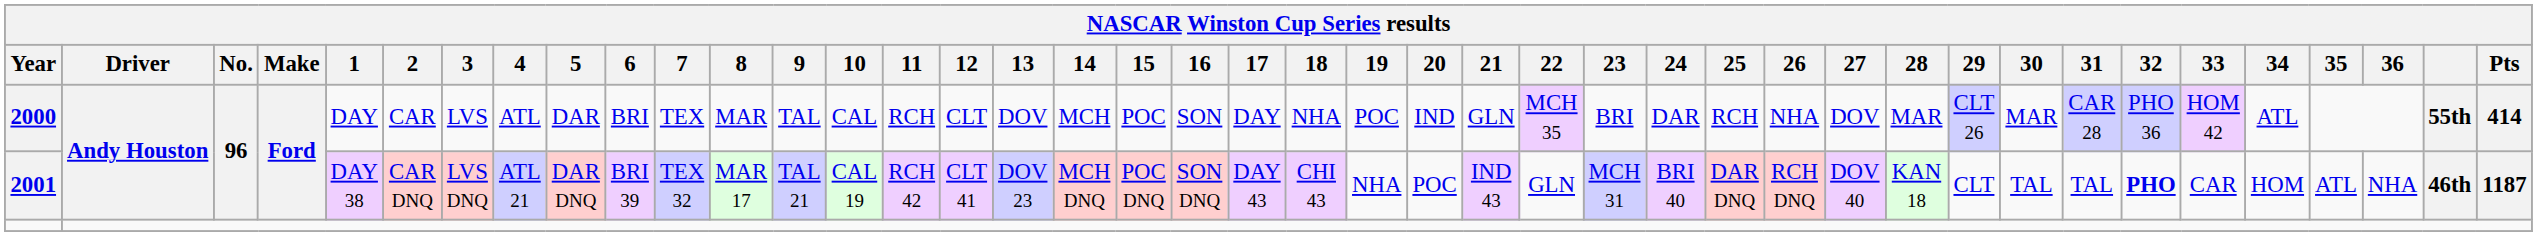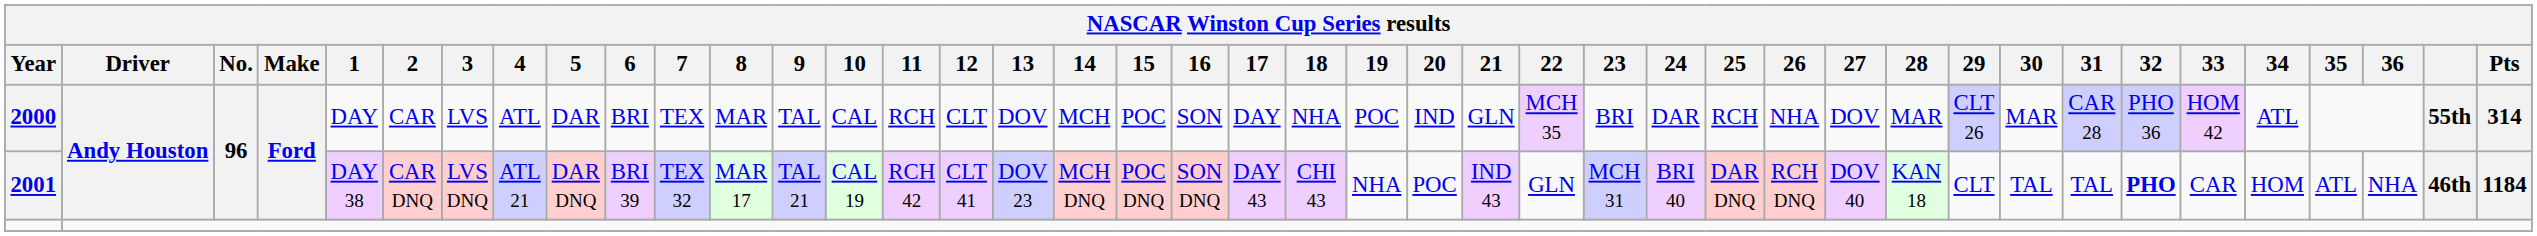2000 | Pts: 414 -> 314
2001 | Pts: 1187 -> 1184
